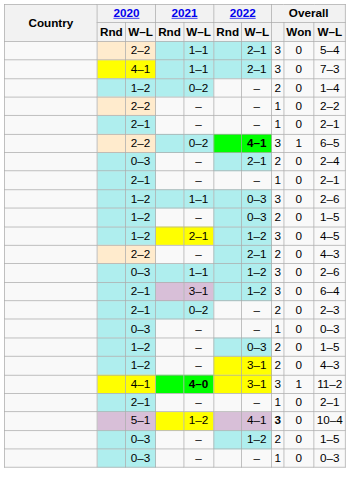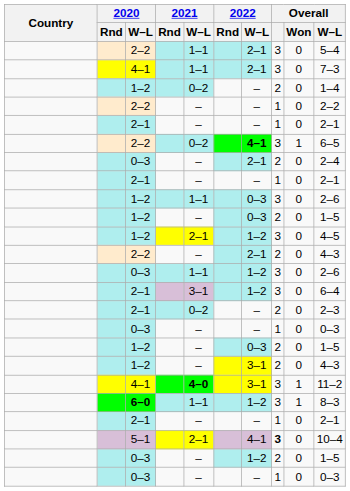+ row: 6–0 | 1–1 | 1–2 | 3 | 1 | 8–3
5–1 | 2021 / W–L: 1–2 -> 2–1
